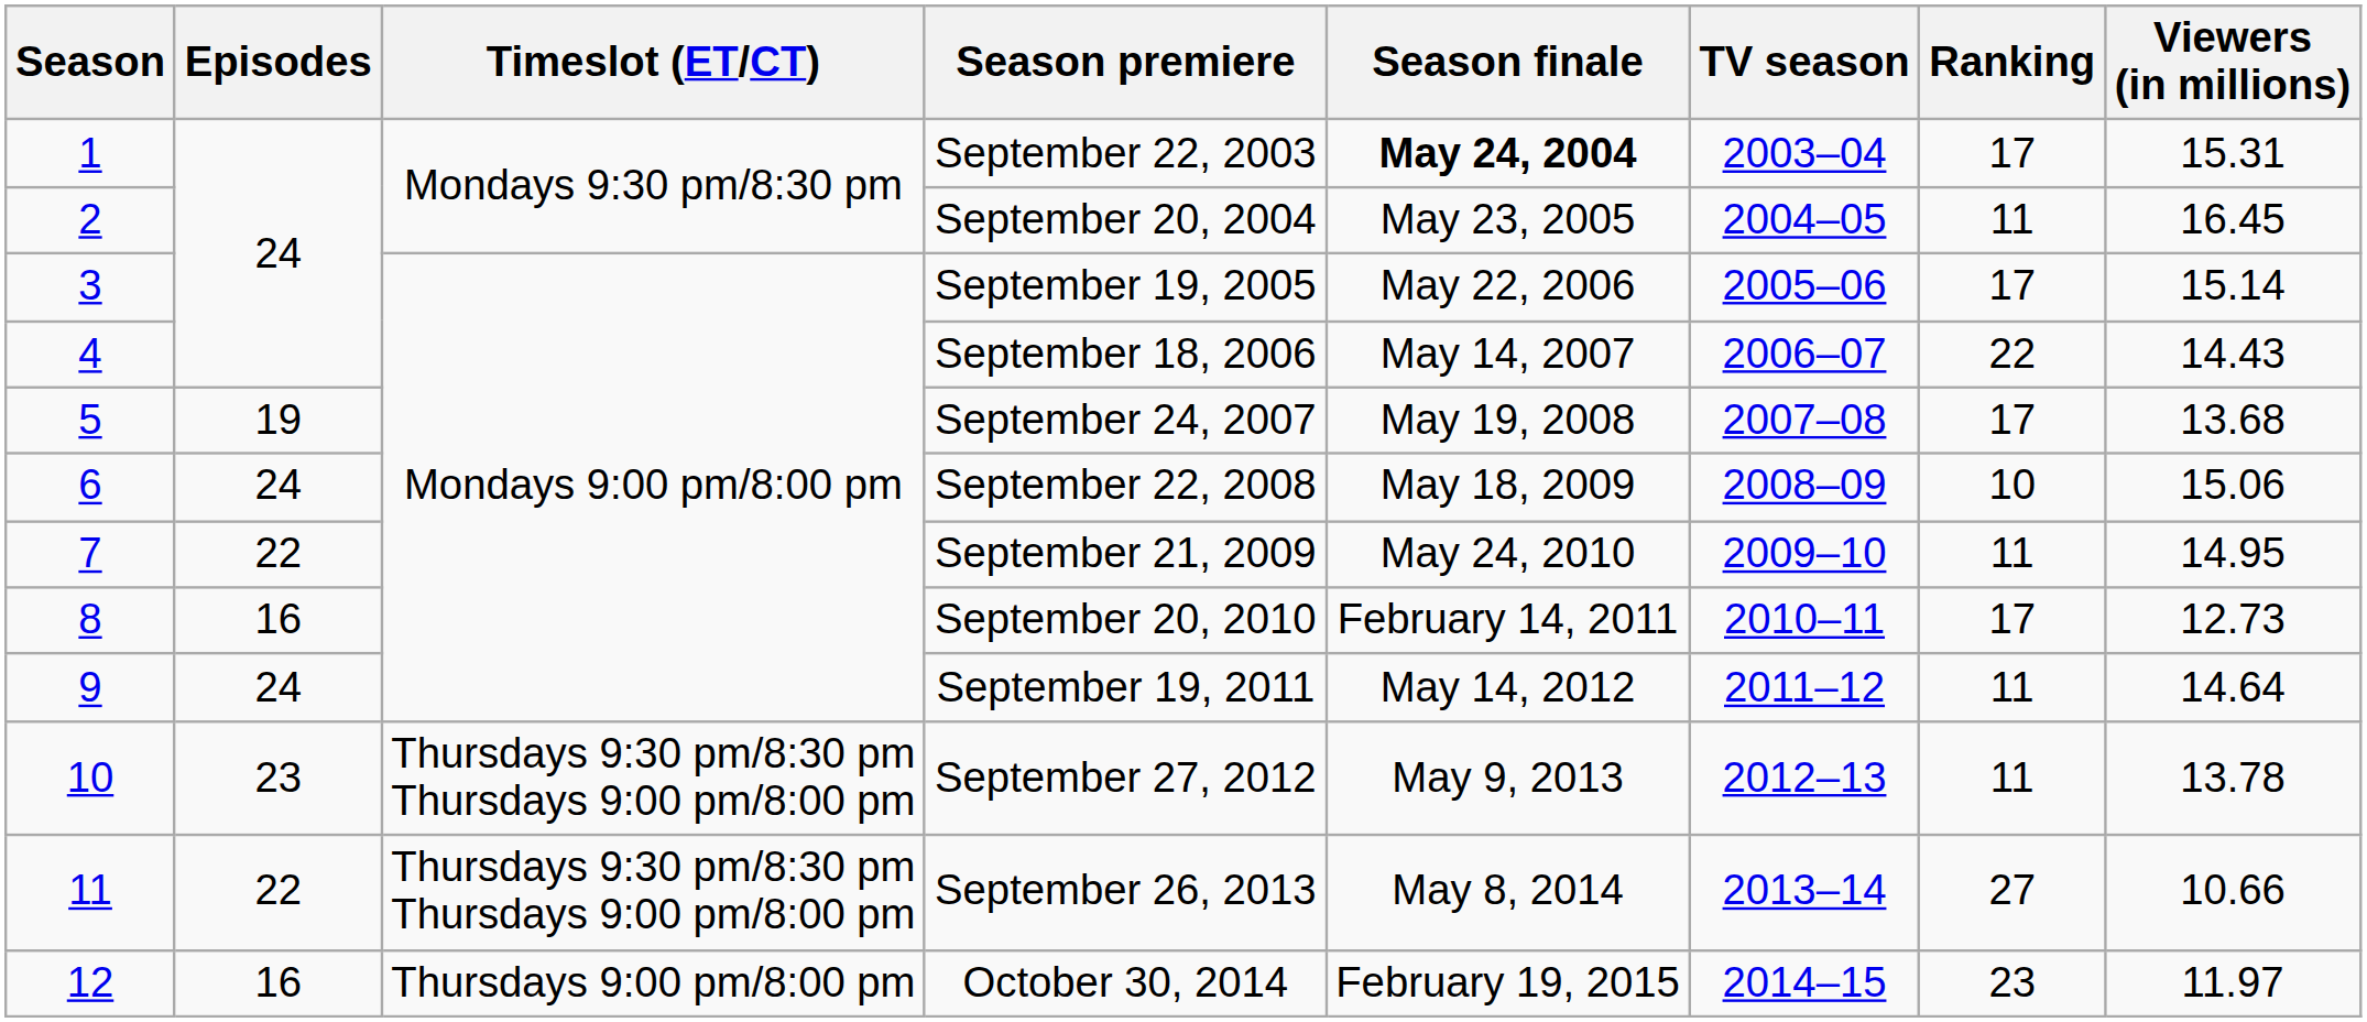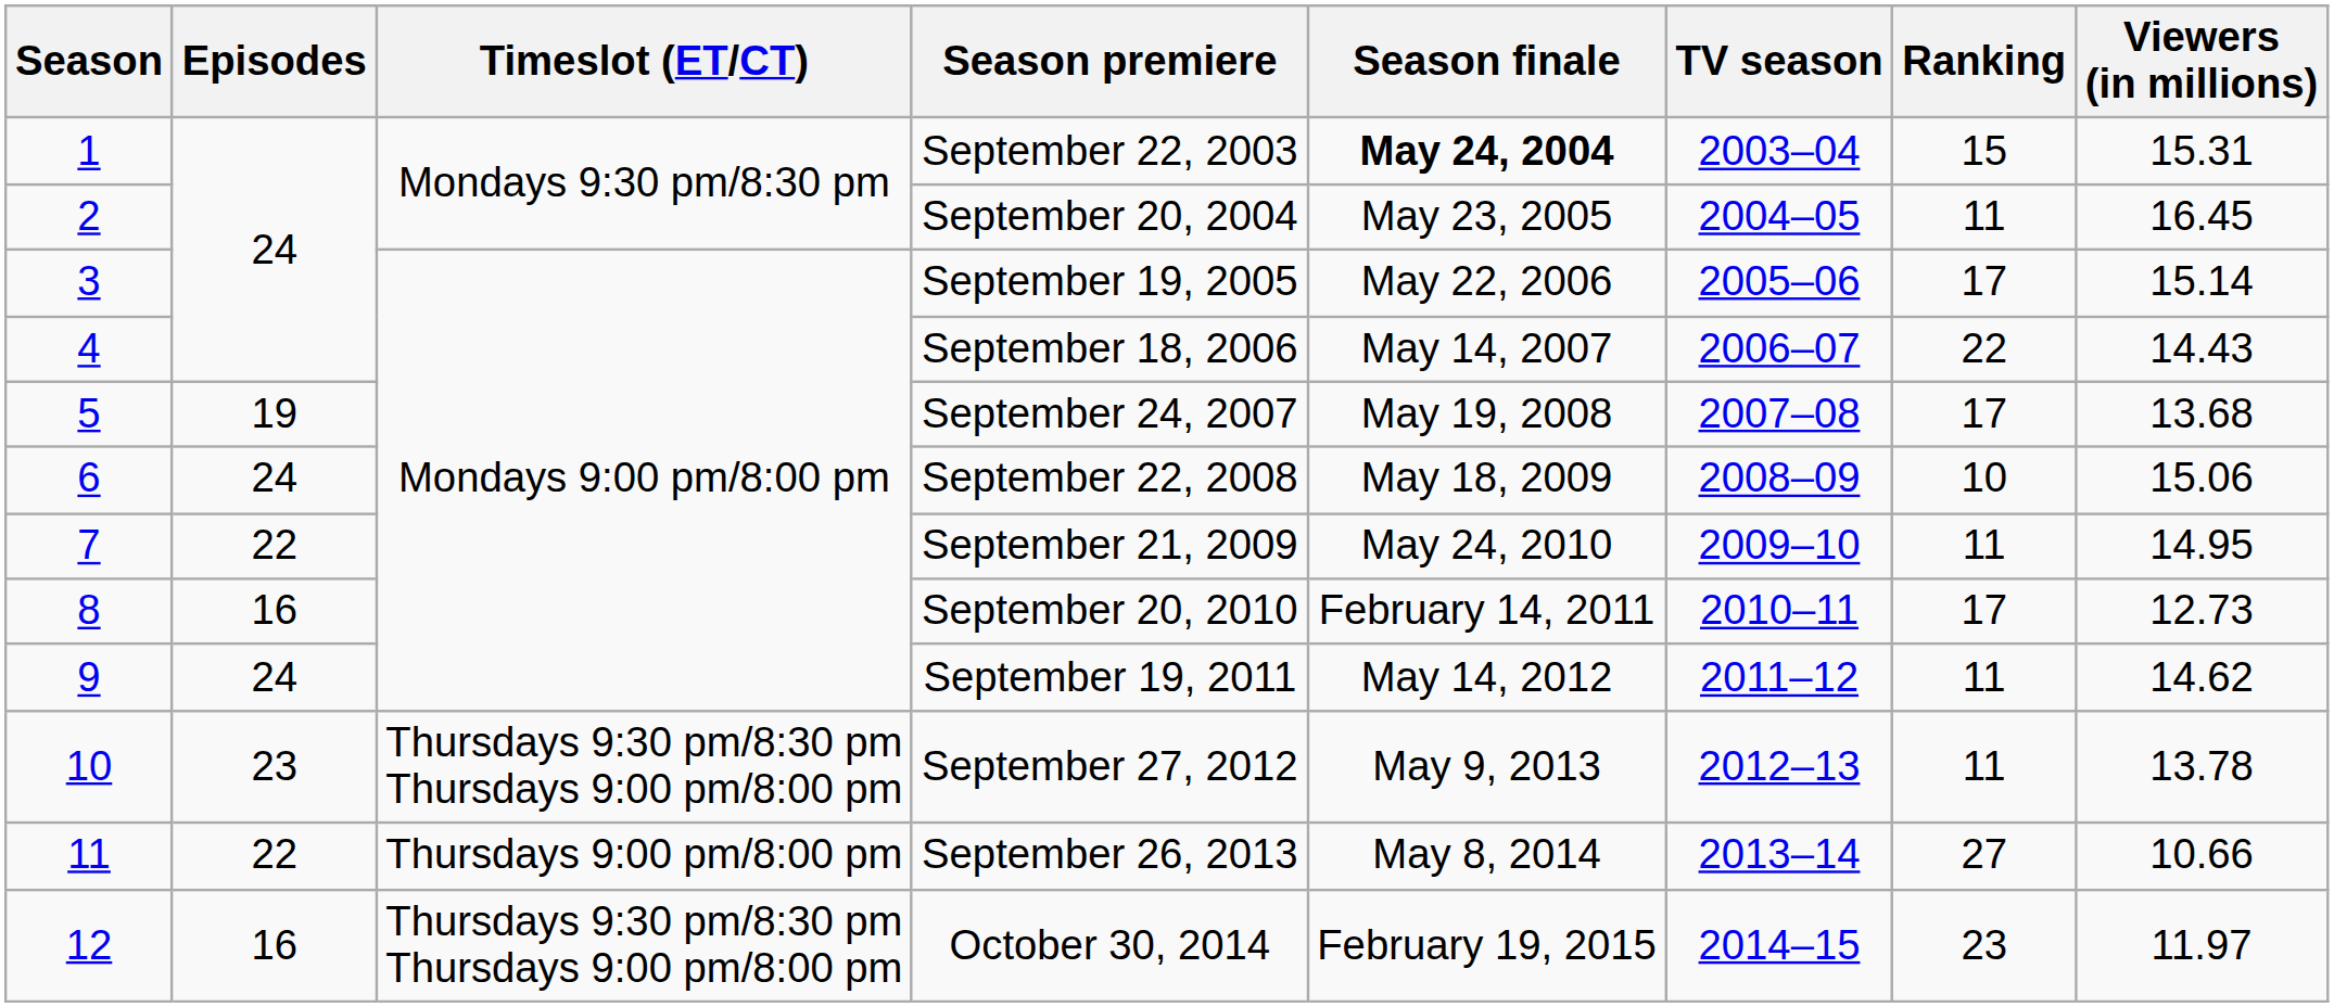September 22, 2003 | Ranking: 17 -> 15
September 19, 2011 | Viewers (in millions): 14.64 -> 14.62
September 26, 2013 | Timeslot (ET/CT): Thursdays 9:30 pm/8:30 pm Thursdays 9:00 pm/8:00 pm -> Thursdays 9:00 pm/8:00 pm
October 30, 2014 | Timeslot (ET/CT): Thursdays 9:00 pm/8:00 pm -> Thursdays 9:30 pm/8:30 pm Thursdays 9:00 pm/8:00 pm
